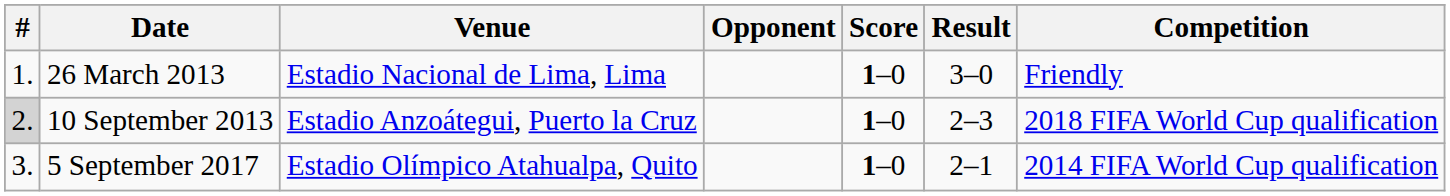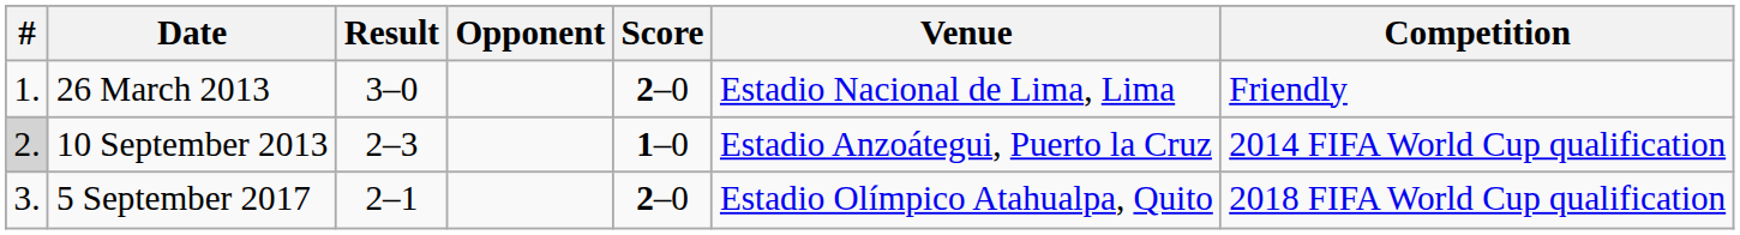columns swapped: Venue <-> Result
26 March 2013 | Score: 1–0 -> 2–0
10 September 2013 | Competition: 2018 FIFA World Cup qualification -> 2014 FIFA World Cup qualification
5 September 2017 | Score: 1–0 -> 2–0
5 September 2017 | Competition: 2014 FIFA World Cup qualification -> 2018 FIFA World Cup qualification
